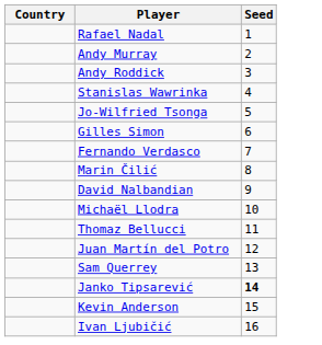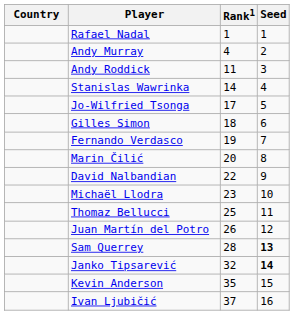+ column: Rank1 | 1 | 4 | 11 | 14 | 17 | 18 | 19 | 20 | 22 | 23 | 25 | 26 | 28 | 32 | 35 | 37
Sam Querrey | Seed: normal -> bold
